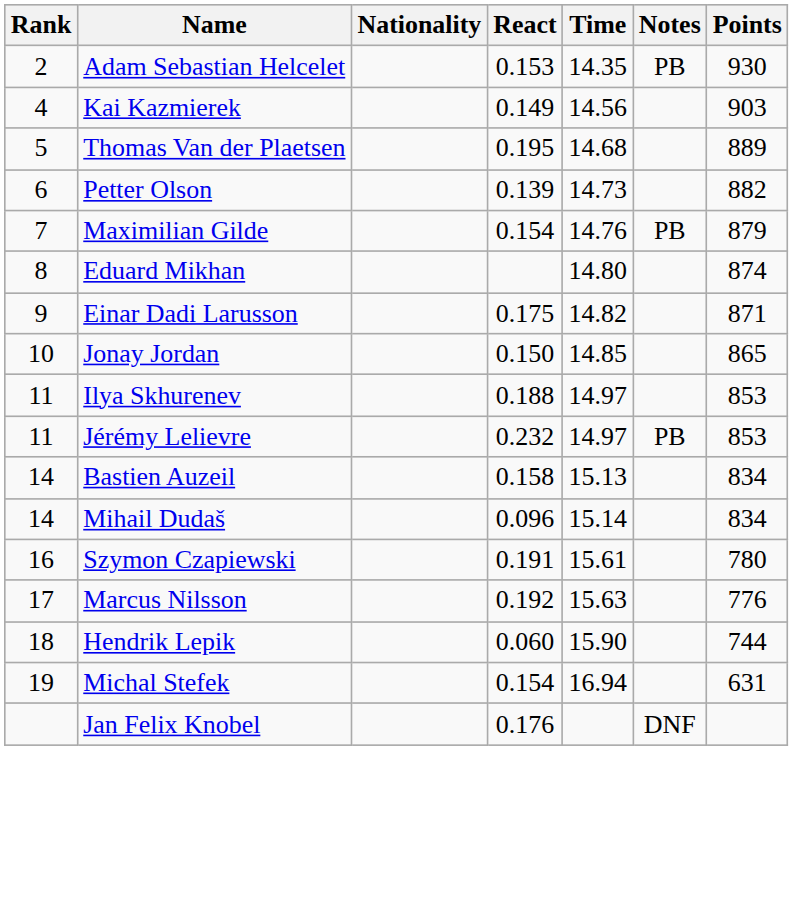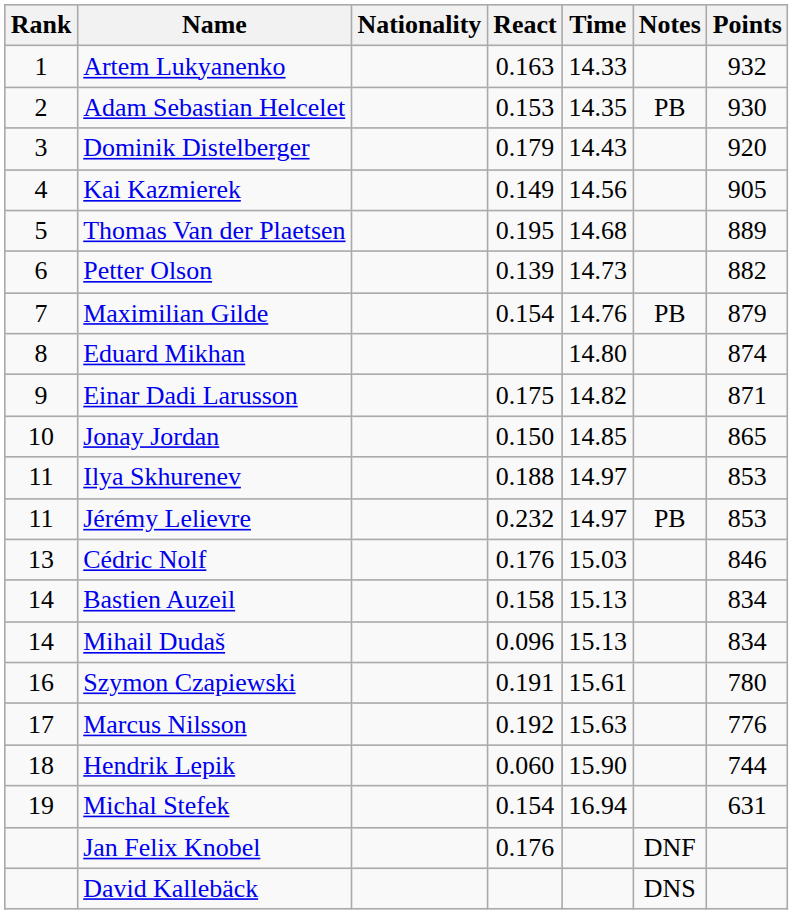+ row: 1 | Artem Lukyanenko | 0.163 | 14.33 | 932
+ row: 3 | Dominik Distelberger | 0.179 | 14.43 | 920
Kai Kazmierek | Points: 903 -> 905
+ row: 13 | Cédric Nolf | 0.176 | 15.03 | 846
Mihail Dudaš | Time: 15.14 -> 15.13
+ row: David Kallebäck | DNS
